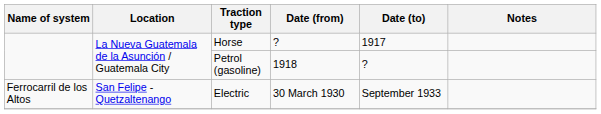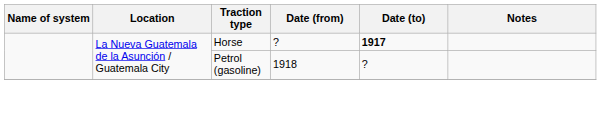Horse | Date (to): normal -> bold
- row: Ferrocarril de los Altos | San Felipe - Quetzaltenango | Electric | 30 March 1930 | September 1933
